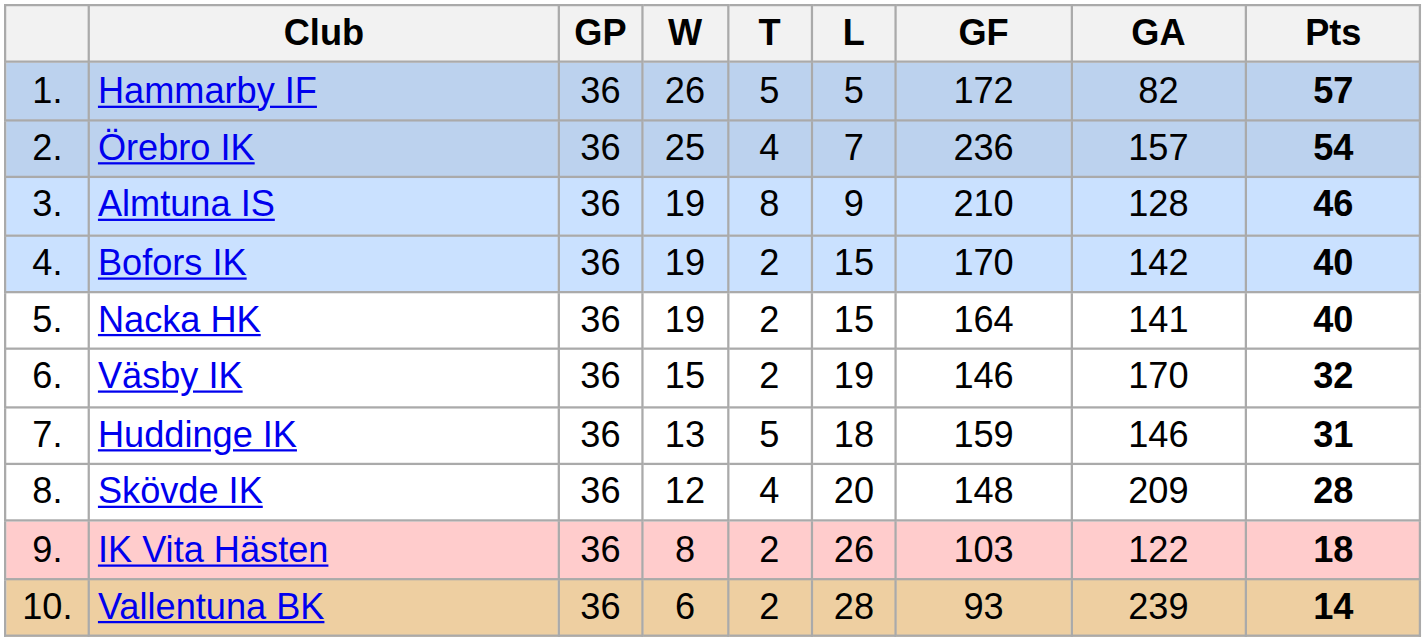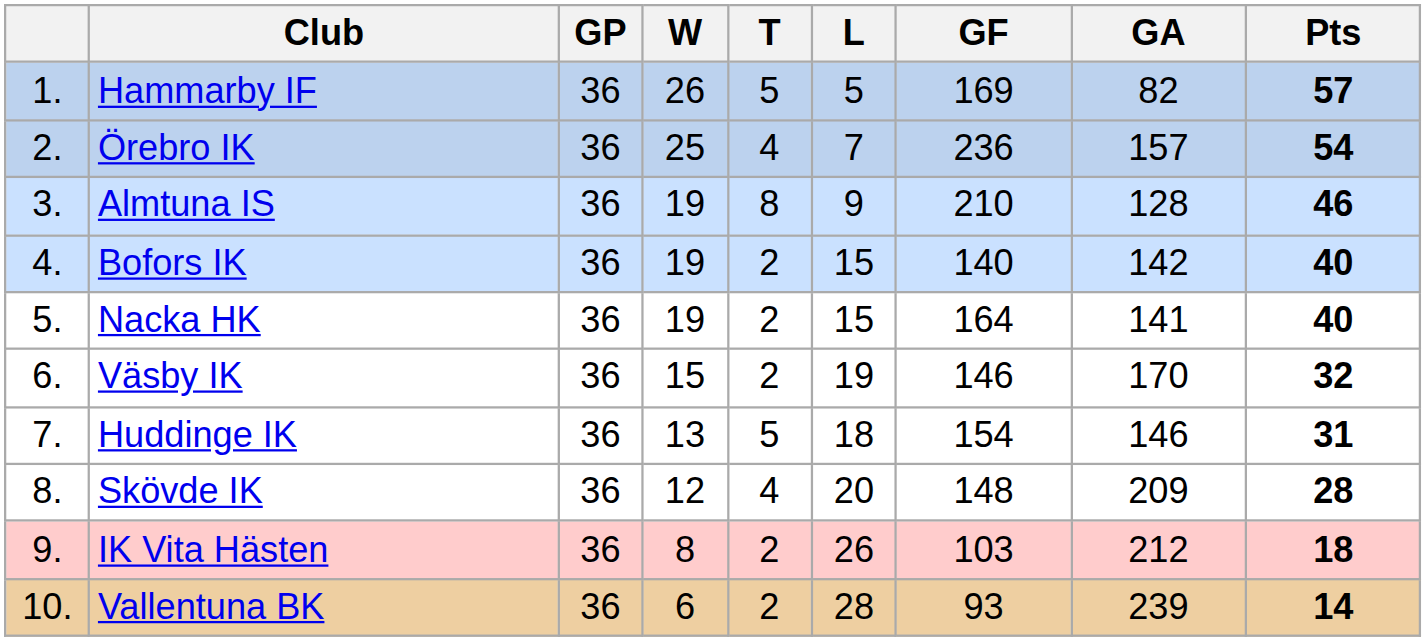Hammarby IF | GF: 172 -> 169
Bofors IK | GF: 170 -> 140
Huddinge IK | GF: 159 -> 154
IK Vita Hästen | GA: 122 -> 212
